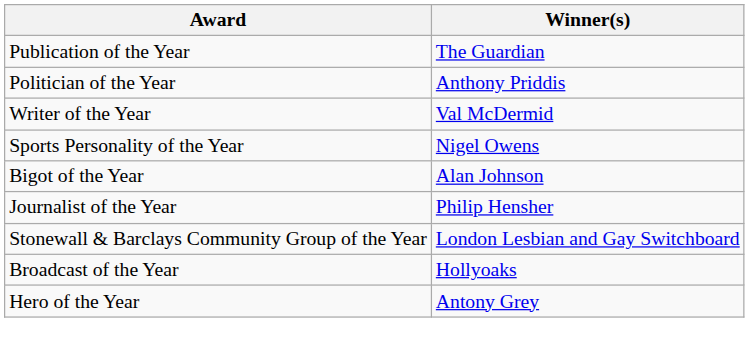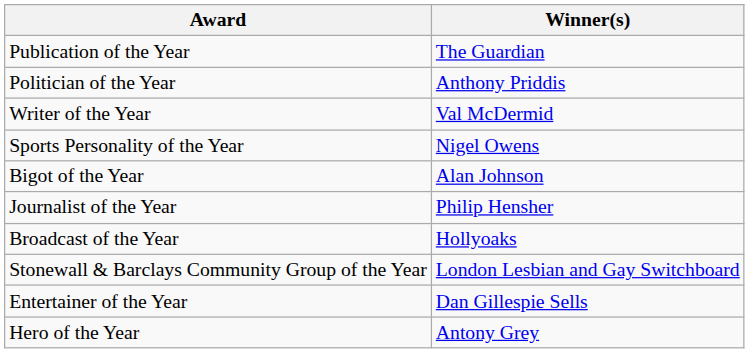rows swapped: Broadcast of the Year <-> Stonewall & Barclays Community Group of the Year
+ row: Entertainer of the Year | Dan Gillespie Sells
